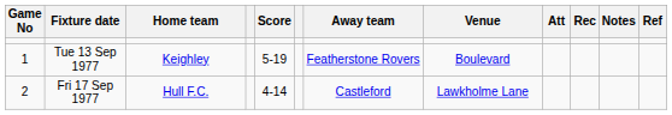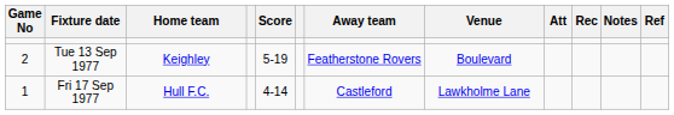Tue 13 Sep 1977 | Game No: 1 -> 2
Fri 17 Sep 1977 | Game No: 2 -> 1
